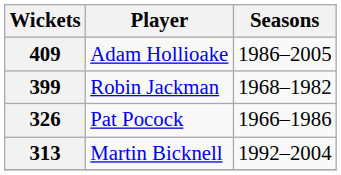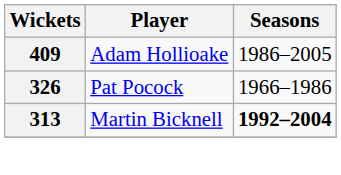- row: 399 | Robin Jackman | 1968–1982
313 | Seasons: normal -> bold
